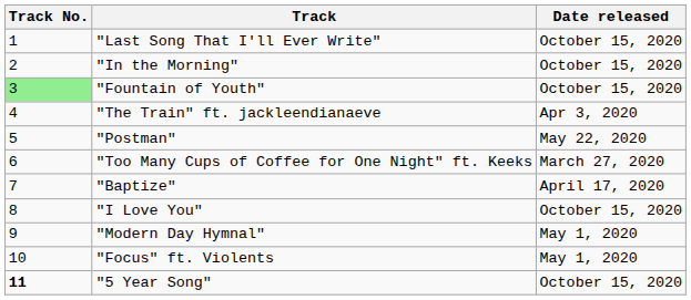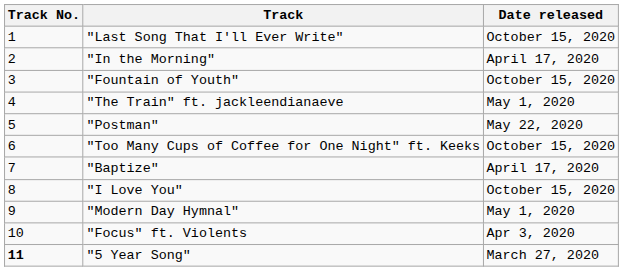"In the Morning" | Date released: October 15, 2020 -> April 17, 2020
"Fountain of Youth" | Track No.: lightgreen background -> no background
"The Train" ft. jackleendianaeve | Date released: Apr 3, 2020 -> May 1, 2020
"Too Many Cups of Coffee for One Night" ft. Keeks | Date released: March 27, 2020 -> October 15, 2020
"Focus" ft. Violents | Date released: May 1, 2020 -> Apr 3, 2020
"5 Year Song" | Date released: October 15, 2020 -> March 27, 2020
